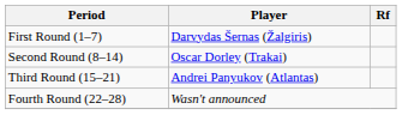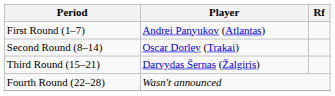First Round (1–7) | Player: Darvydas Šernas (Žalgiris) -> Andrei Panyukov (Atlantas)
Third Round (15–21) | Player: Andrei Panyukov (Atlantas) -> Darvydas Šernas (Žalgiris)
